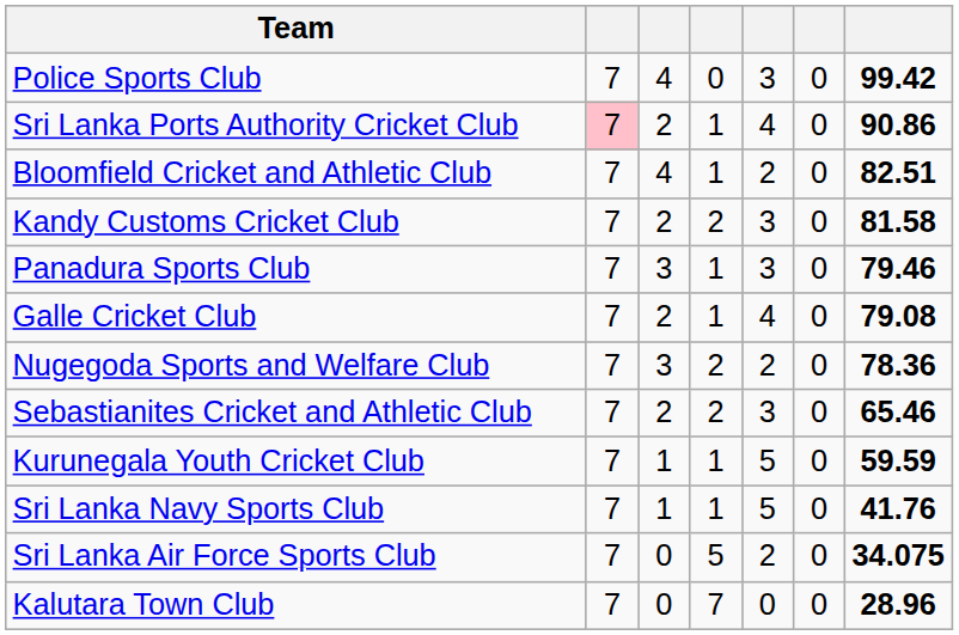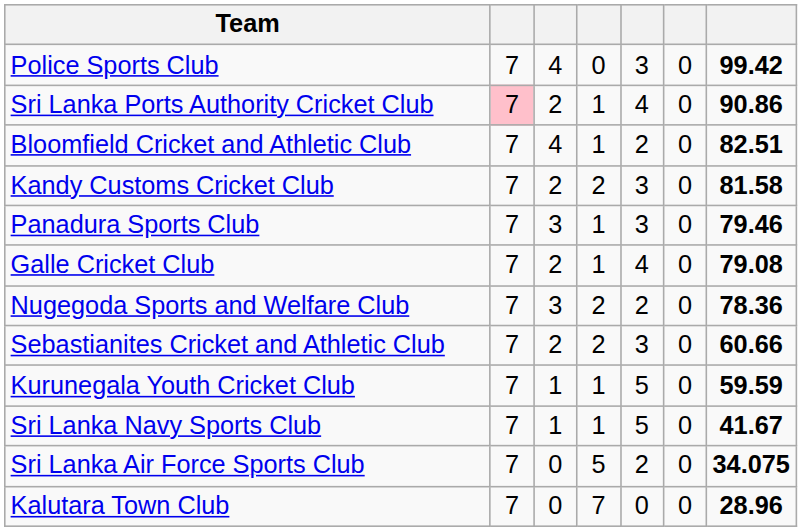Sebastianites Cricket and Athletic Club | column 7: 65.46 -> 60.66
Sri Lanka Navy Sports Club | column 7: 41.76 -> 41.67
